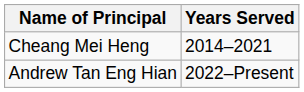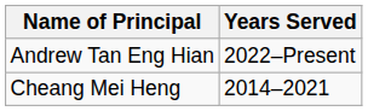rows swapped: Cheang Mei Heng <-> Andrew Tan Eng Hian
